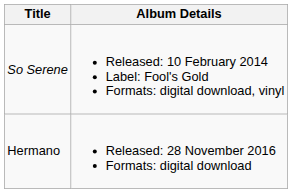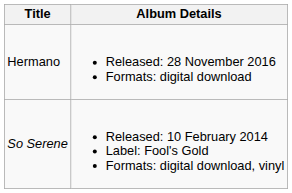rows swapped: So Serene <-> Hermano
